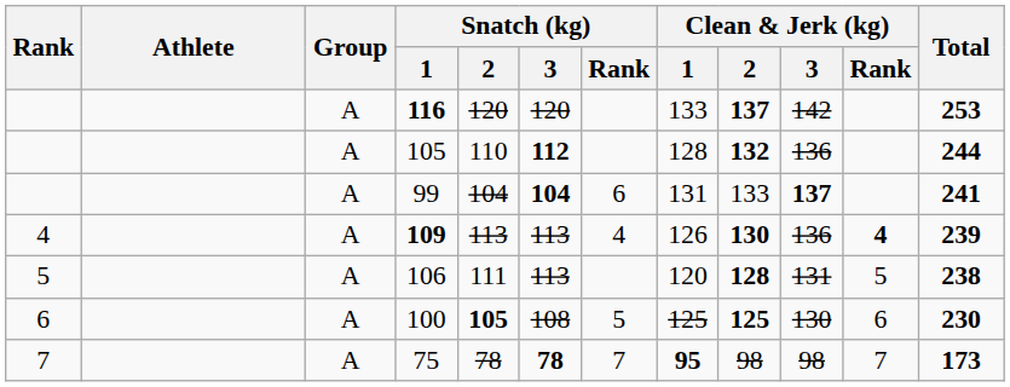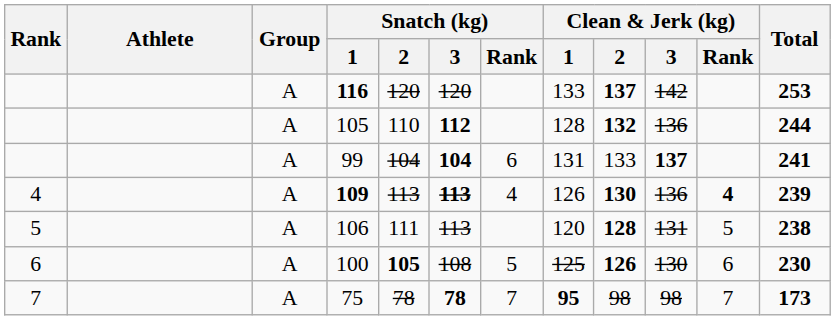109 | Snatch (kg) / 3: normal -> bold
100 | Clean & Jerk (kg) / 2: 125 -> 126
